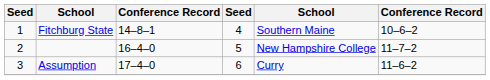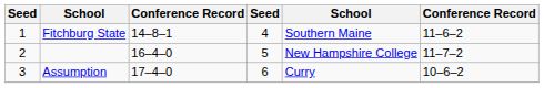Fitchburg State | column 6: 10–6–2 -> 11–6–2
Assumption | column 6: 11–6–2 -> 10–6–2
